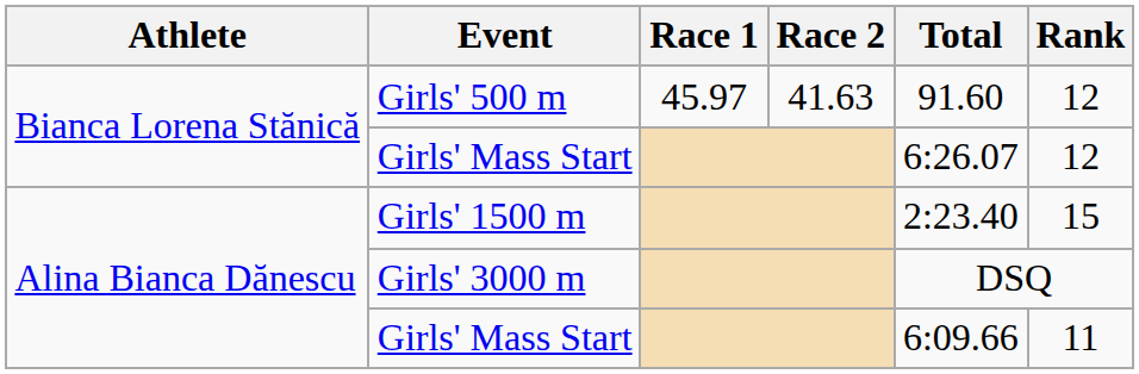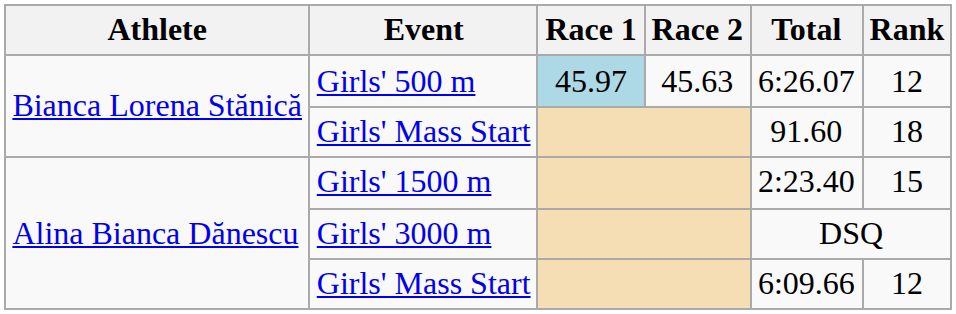Girls' 500 m | Race 1: no background -> lightblue background
Girls' 500 m | Race 2: 41.63 -> 45.63
Girls' 500 m | Total: 91.60 -> 6:26.07
Bianca Lorena Stănică / Girls' Mass Start | Total: 6:26.07 -> 91.60
Bianca Lorena Stănică / Girls' Mass Start | Rank: 12 -> 18
Alina Bianca Dănescu / Girls' Mass Start | Rank: 11 -> 12
